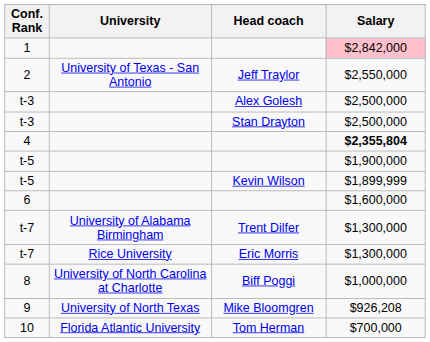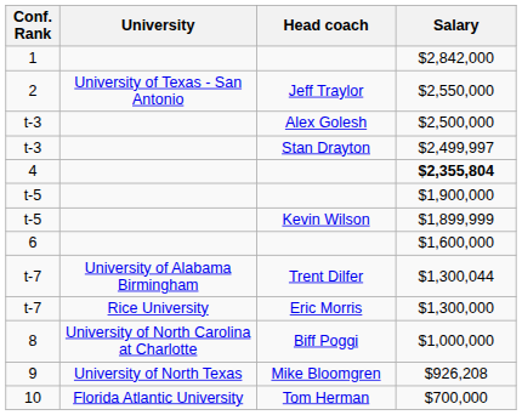1 | Salary: pink background -> no background
t-3 / Stan Drayton | Salary: $2,500,000 -> $2,499,997
t-7 / Trent Dilfer | Salary: $1,300,000 -> $1,300,044
